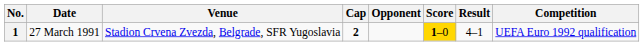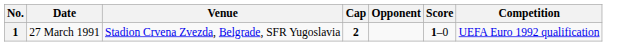- column: Result | 4–1
1 | Score: gold background -> no background
